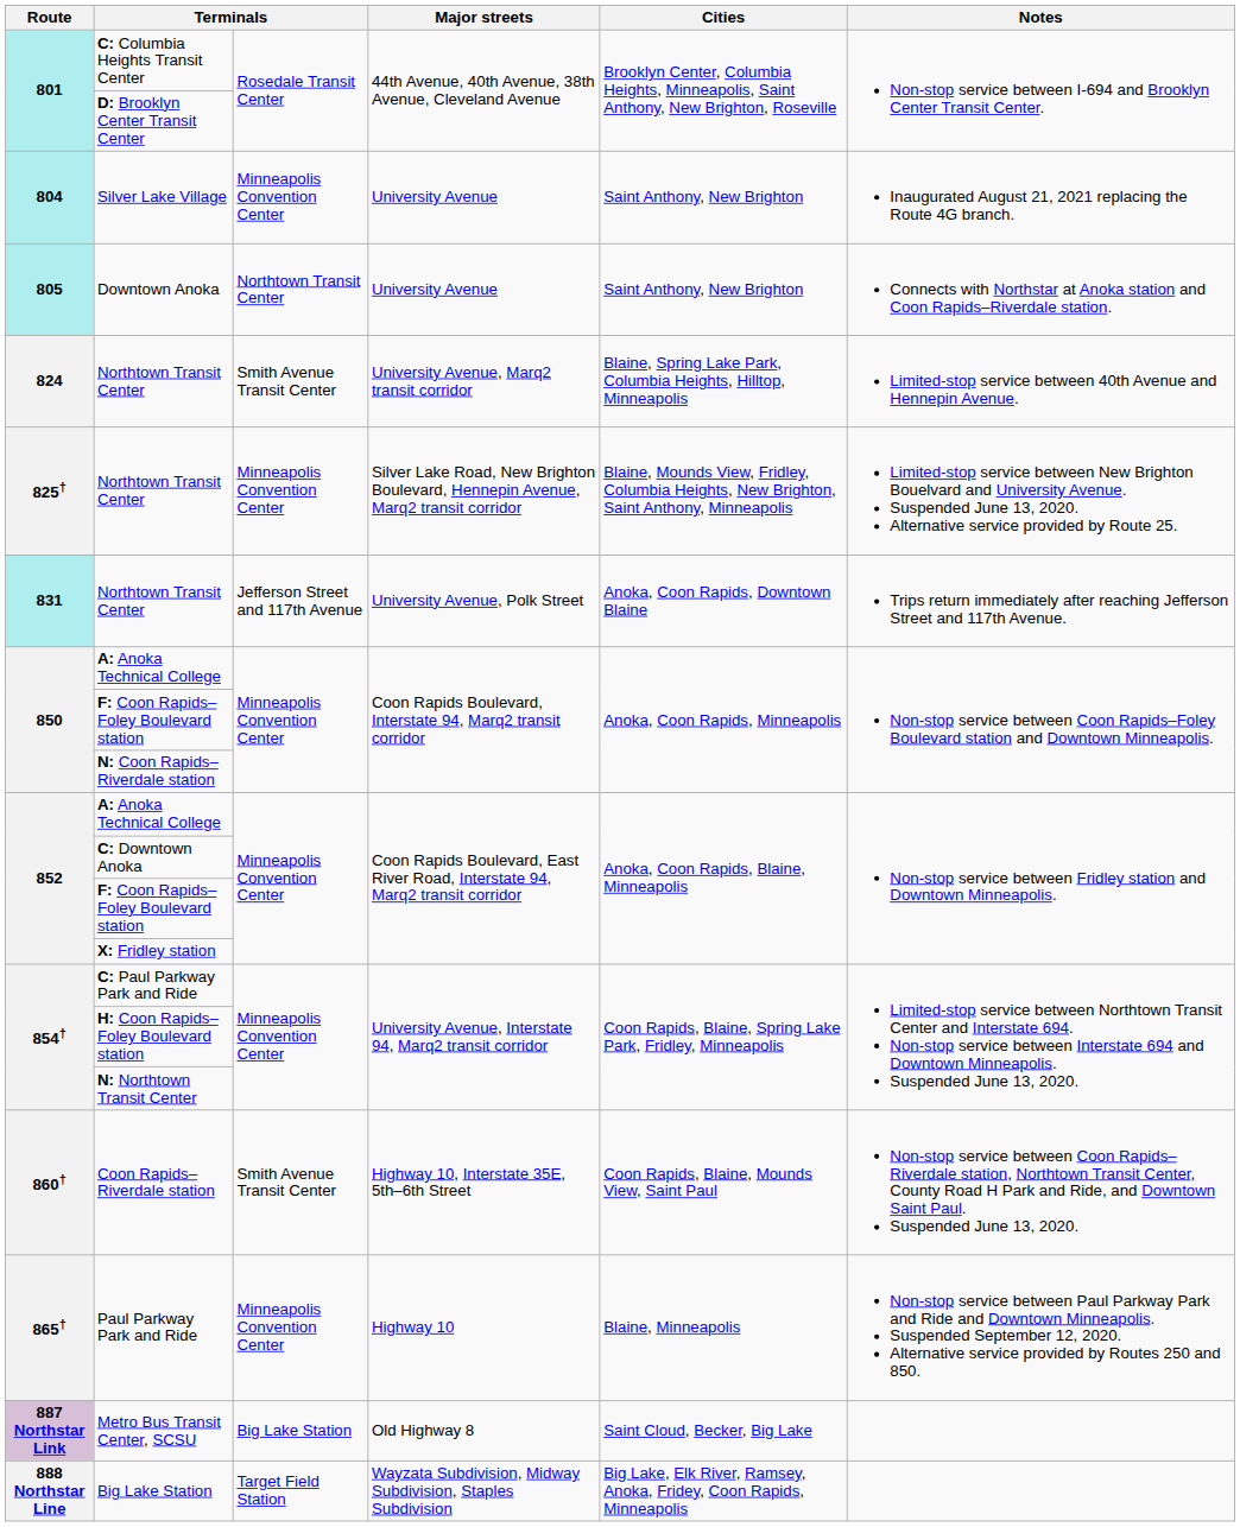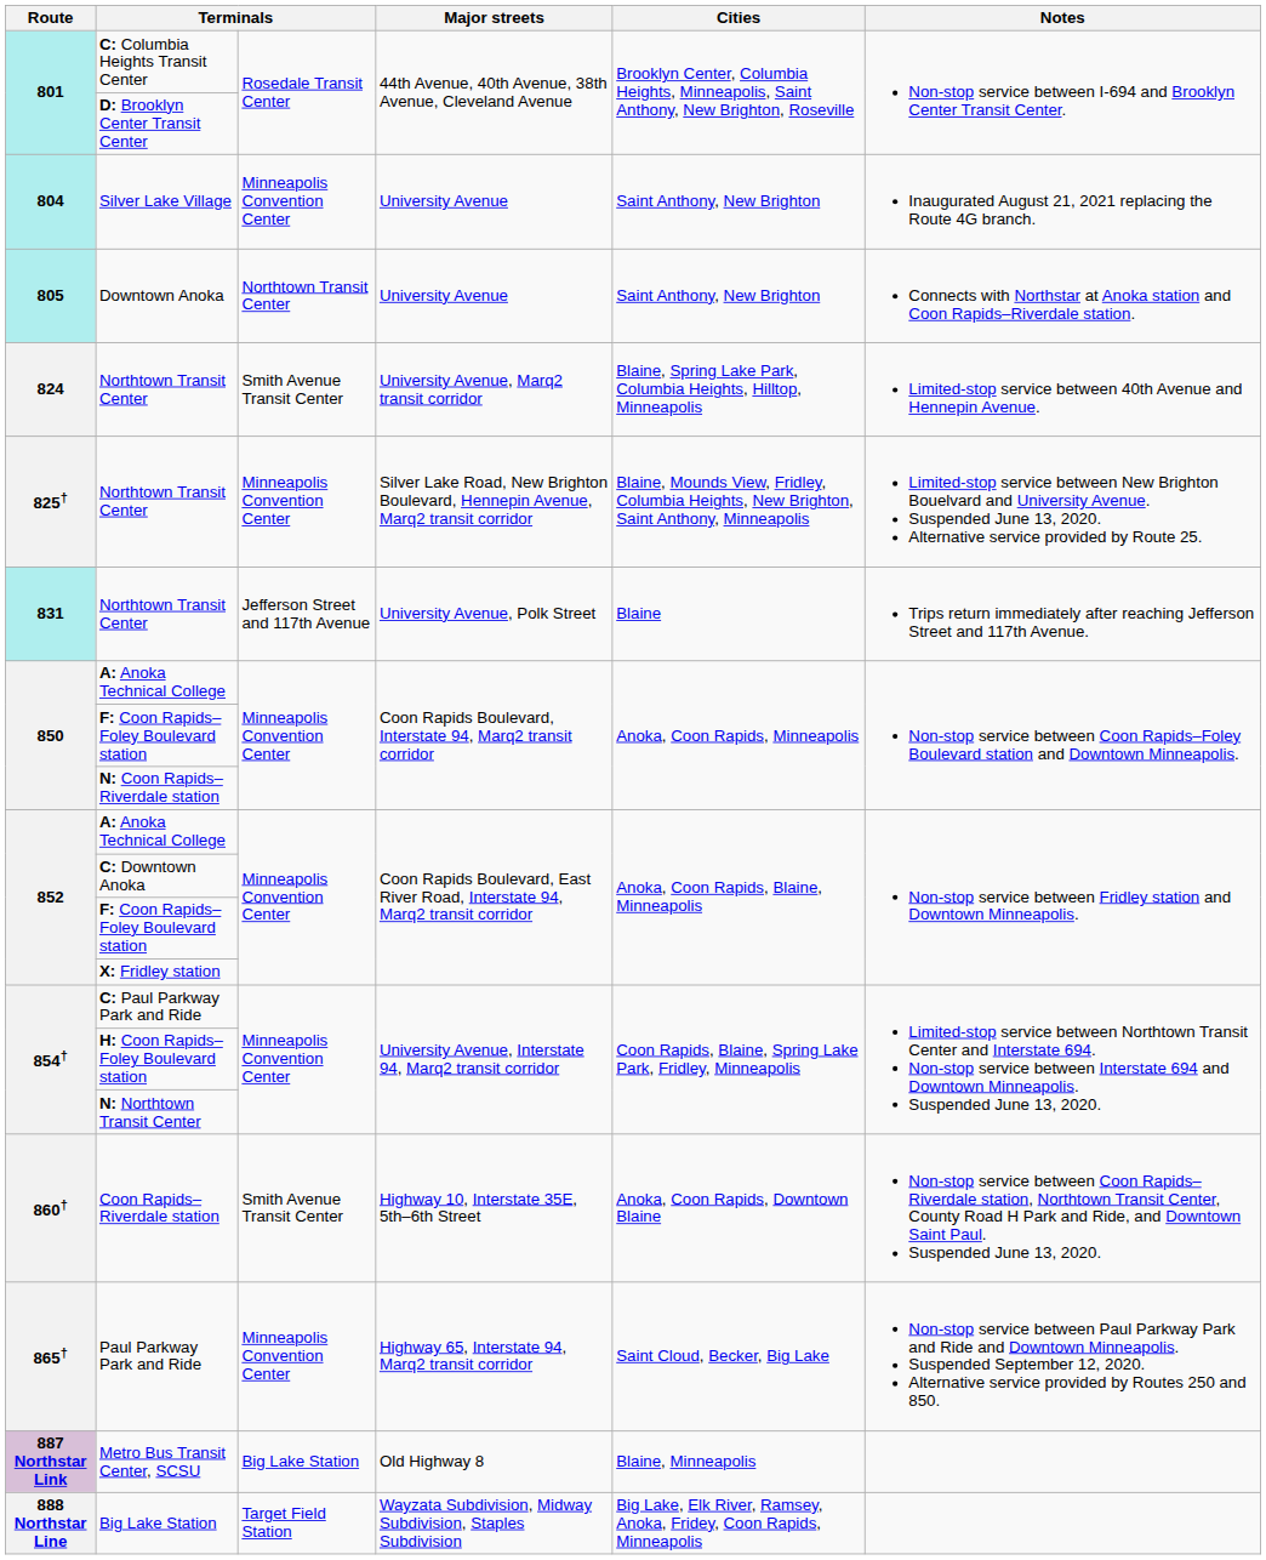831 / Northtown Transit Center | Cities: Anoka, Coon Rapids, Downtown Blaine -> Blaine
Coon Rapids–Riverdale station | Cities: Coon Rapids, Blaine, Mounds View, Saint Paul -> Anoka, Coon Rapids, Downtown Blaine
Paul Parkway Park and Ride | Major streets: Highway 10 -> Highway 65, Interstate 94, Marq2 transit corridor
Paul Parkway Park and Ride | Cities: Blaine, Minneapolis -> Saint Cloud, Becker, Big Lake
Metro Bus Transit Center, SCSU | Cities: Saint Cloud, Becker, Big Lake -> Blaine, Minneapolis
